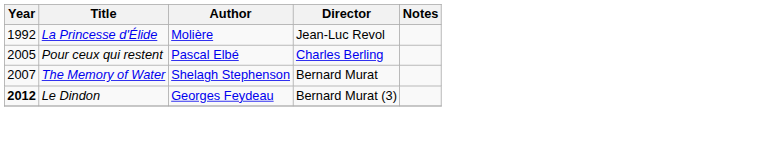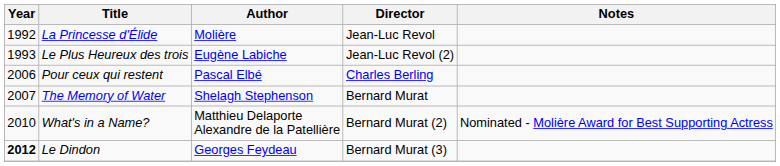+ row: 1993 | Le Plus Heureux des trois | Eugène Labiche | Jean-Luc Revol (2)
Pour ceux qui restent | Year: 2005 -> 2006
+ row: 2010 | What's in a Name? | Matthieu Delaporte Alexandre de la Patellière | Bernard Murat (2) | Nominated - Molière Award for Best Supporting Actress
